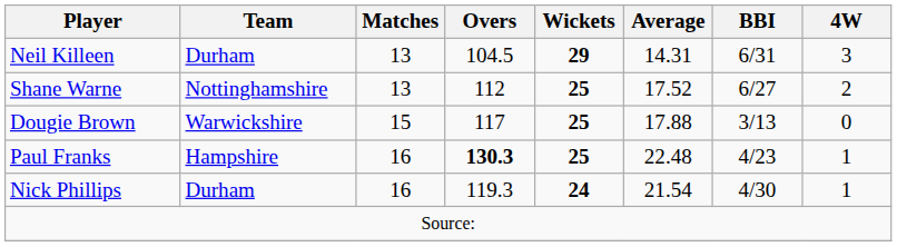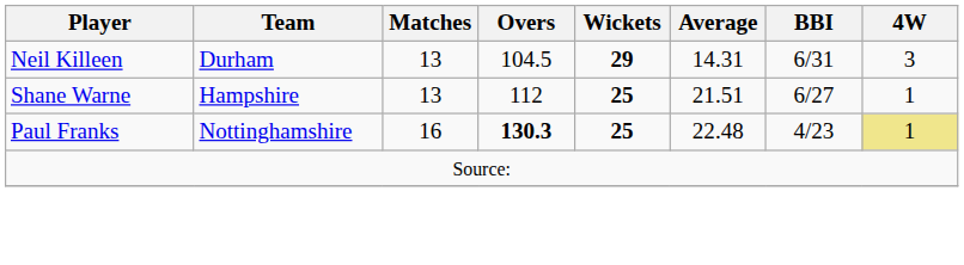Shane Warne | Team: Nottinghamshire -> Hampshire
Shane Warne | Average: 17.52 -> 21.51
Shane Warne | 4W: 2 -> 1
- row: Dougie Brown | Warwickshire | 15 | 117 | 25 | 17.88 | 3/13 | 0
Paul Franks | Team: Hampshire -> Nottinghamshire
Paul Franks | 4W: no background -> khaki background
- row: Nick Phillips | Durham | 16 | 119.3 | 24 | 21.54 | 4/30 | 1
